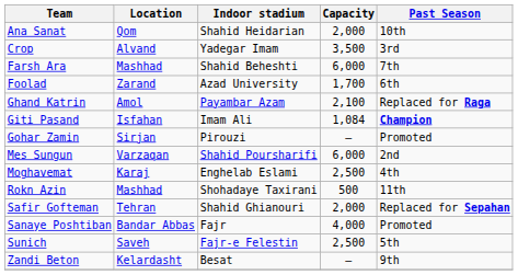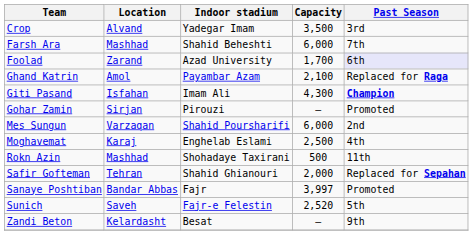- row: Ana Sanat | Qom | Shahid Heidarian | 2,000 | 10th
Foolad | Past Season: no background -> lavender background
Giti Pasand | Capacity: 1,084 -> 4,300
Sanaye Poshtiban | Capacity: 4,000 -> 3,997
Sunich | Capacity: 2,500 -> 2,520
